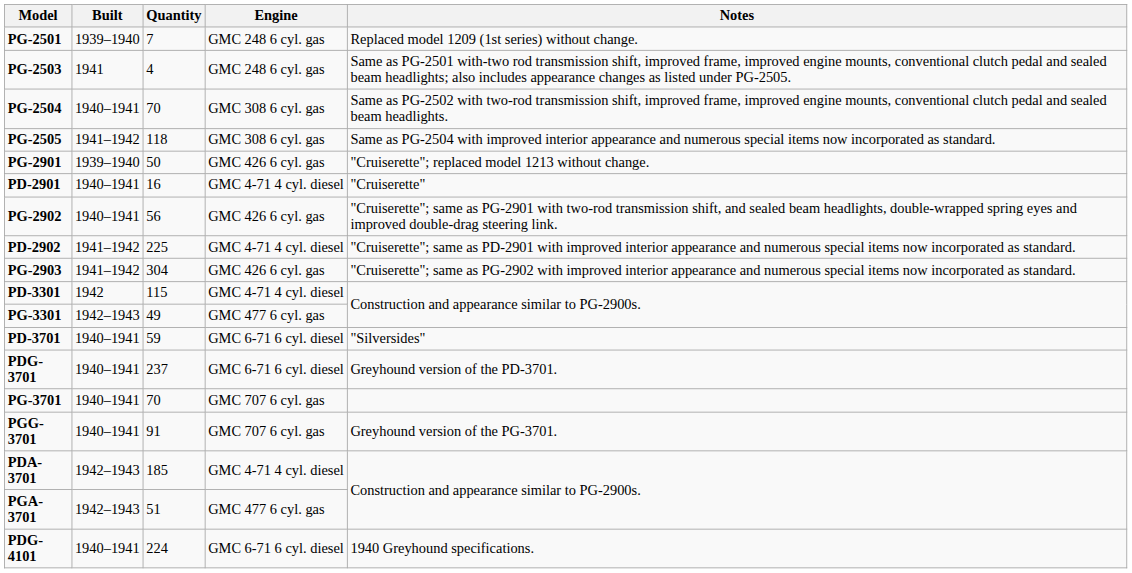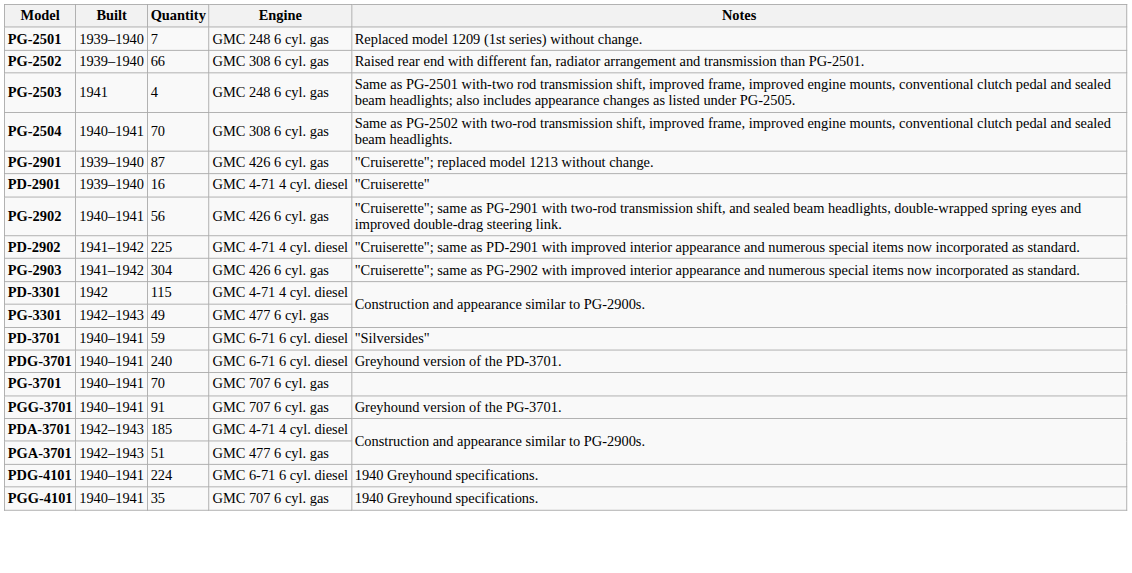+ row: PG-2502 | 1939–1940 | 66 | GMC 308 6 cyl. gas | Raised rear end with different fan, radiator arrangement and transmission than PG-2501.
- row: PG-2505 | 1941–1942 | 118 | GMC 308 6 cyl. gas | Same as PG-2504 with improved interior appearance and numerous special items now incorporated as standard.
PG-2901 | Quantity: 50 -> 87
PD-2901 | Built: 1940–1941 -> 1939–1940
PDG-3701 | Quantity: 237 -> 240
+ row: PGG-4101 | 1940–1941 | 35 | GMC 707 6 cyl. gas | 1940 Greyhound specifications.
